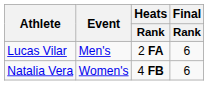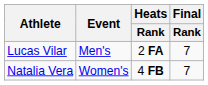Lucas Vilar | Final / Rank: 6 -> 7
Natalia Vera | Final / Rank: 6 -> 7
